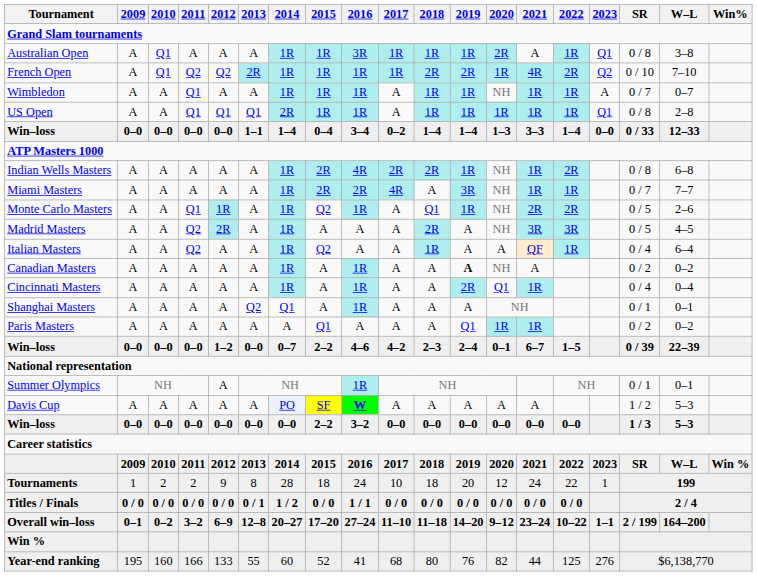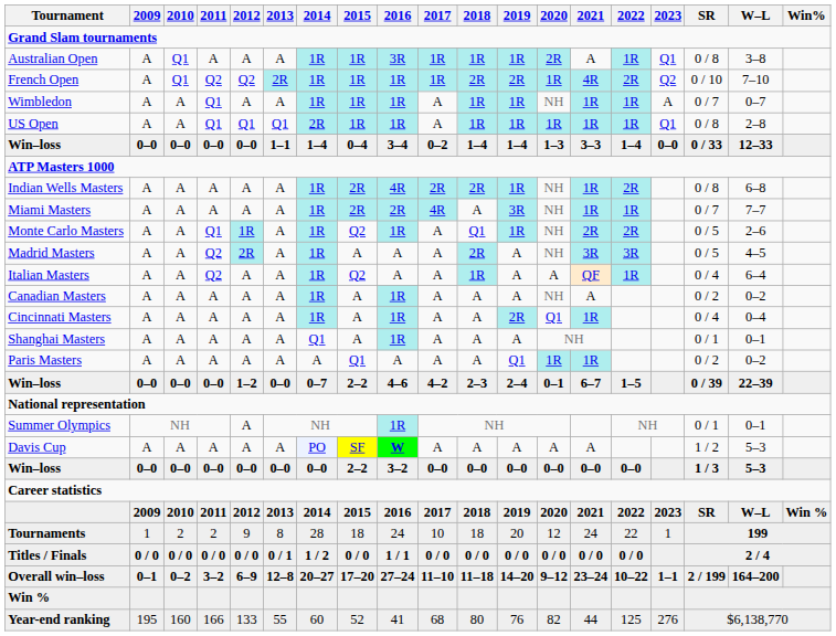Canadian Masters | 2019: bold -> normal
Shanghai Masters | 2013: Q2 -> A
